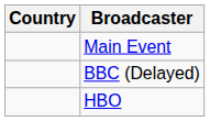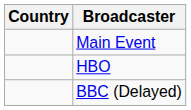rows swapped: BBC (Delayed) <-> HBO
